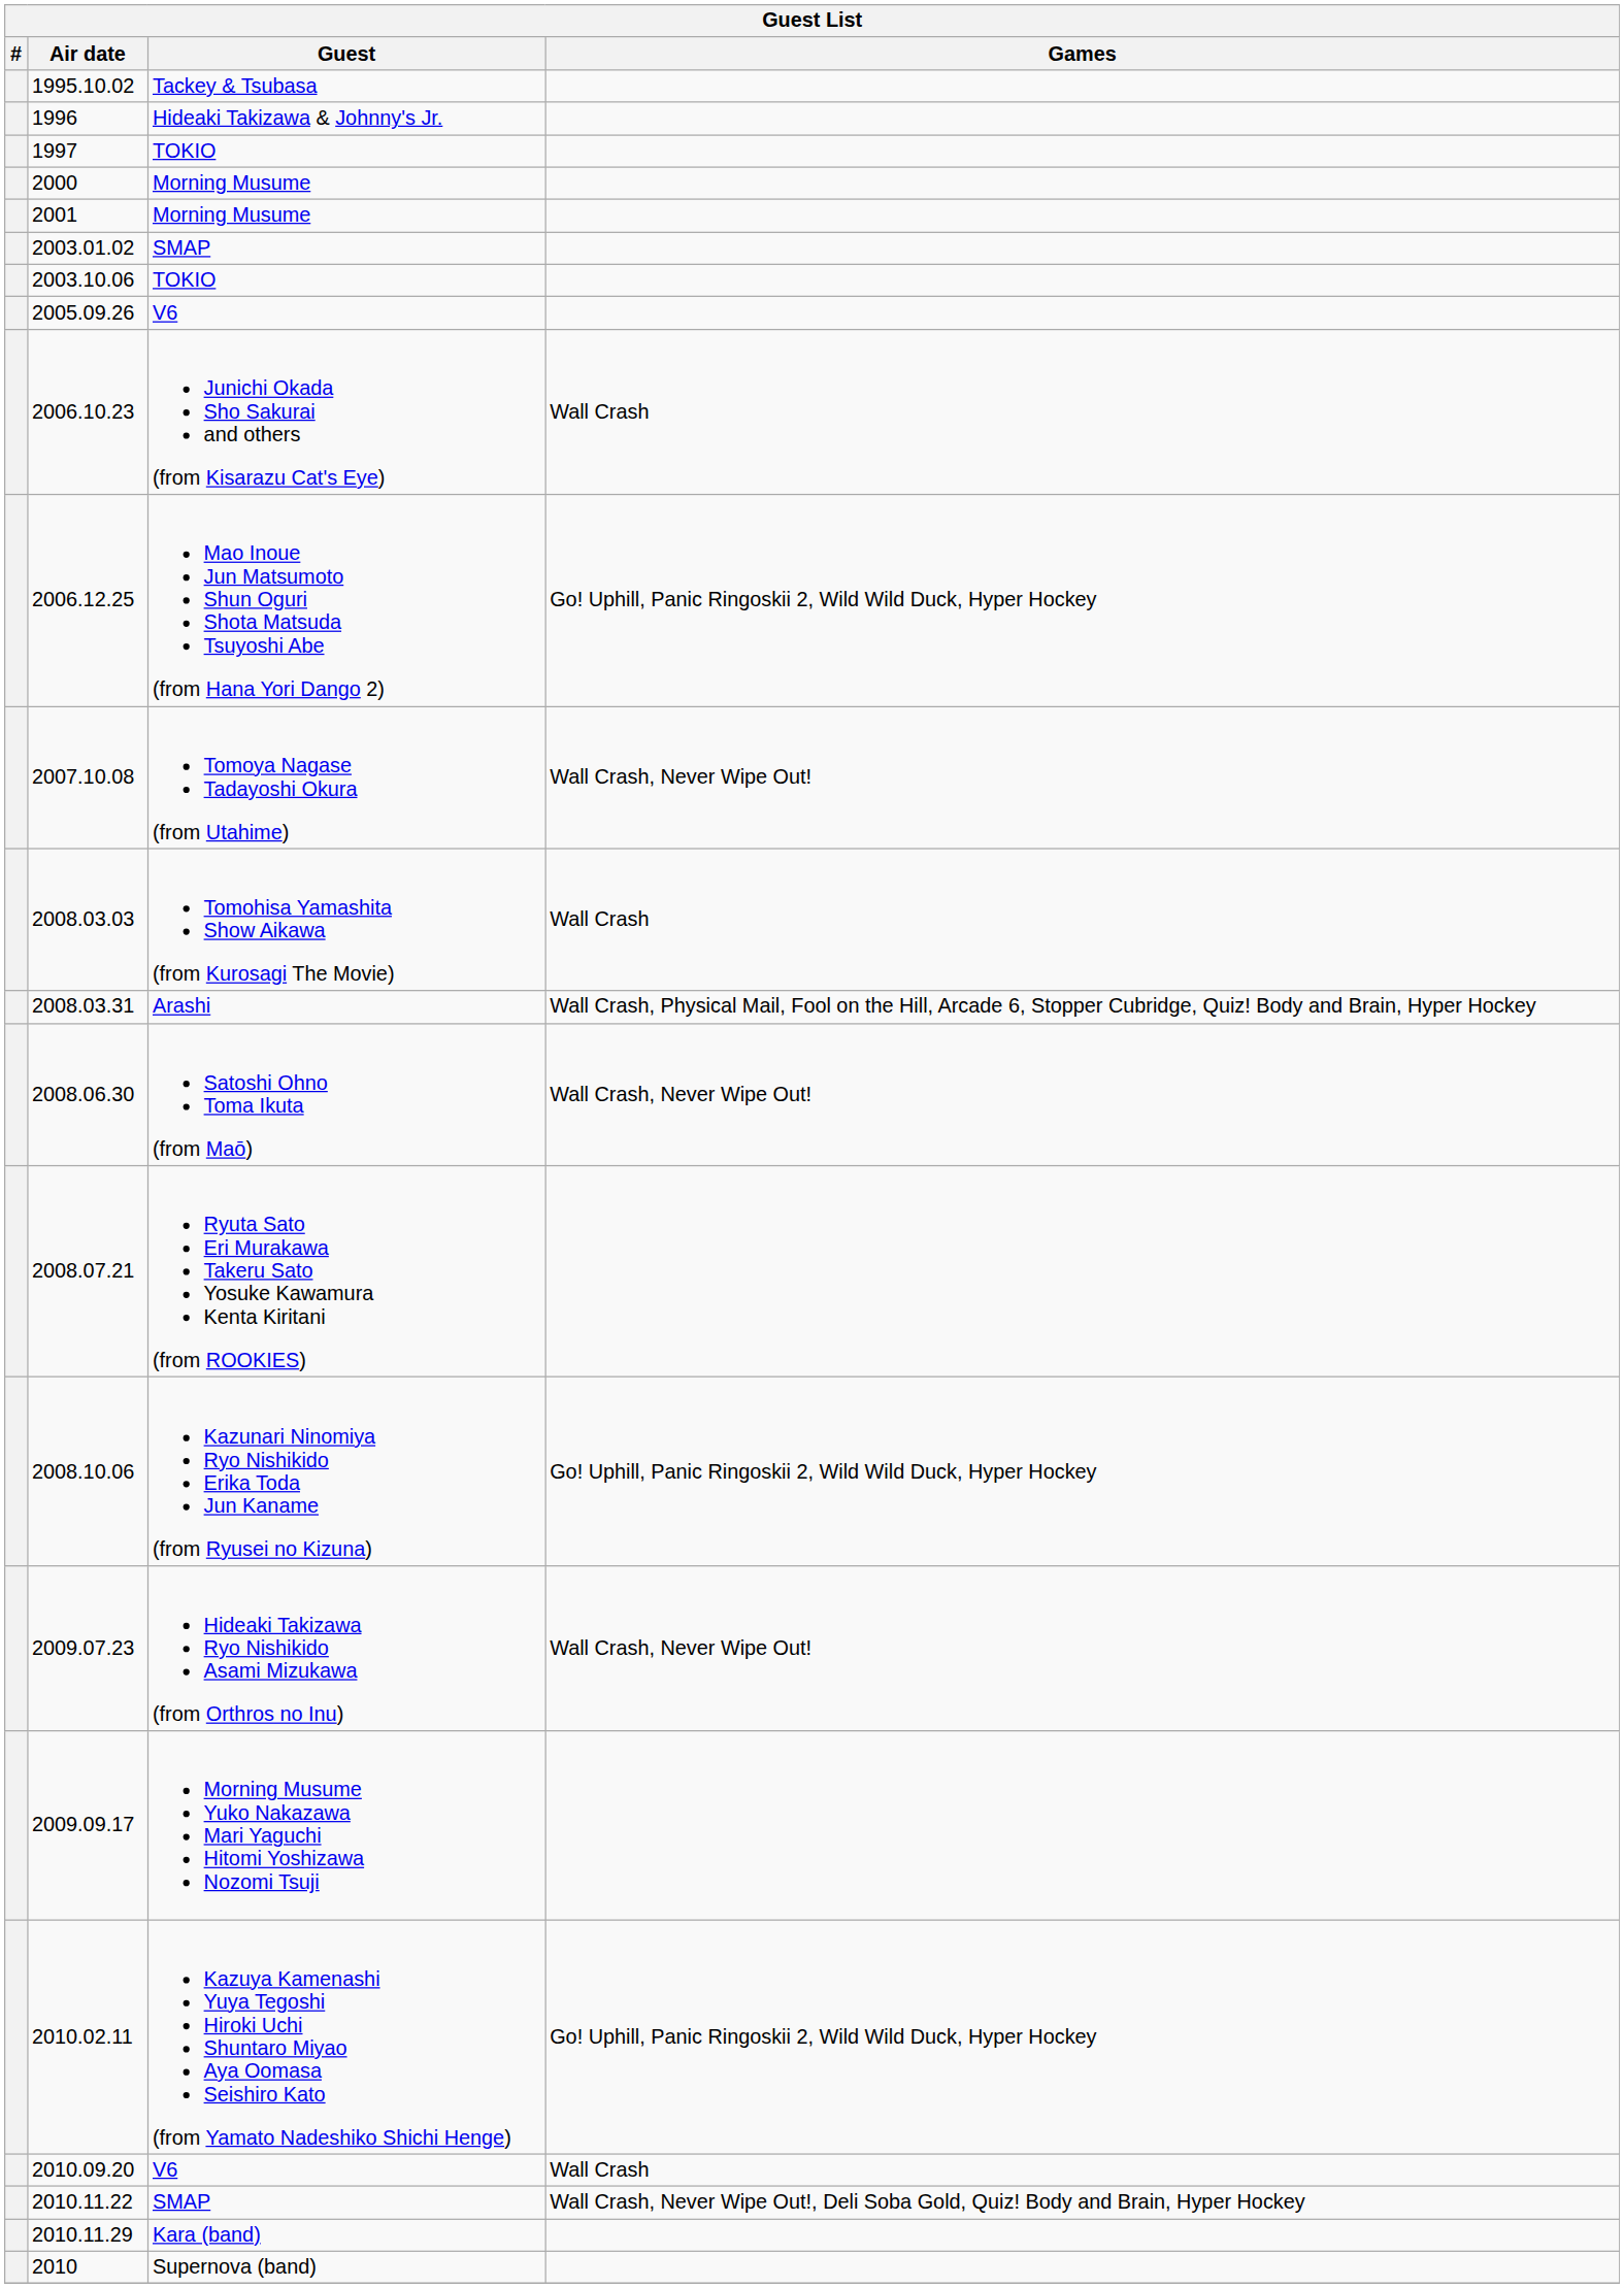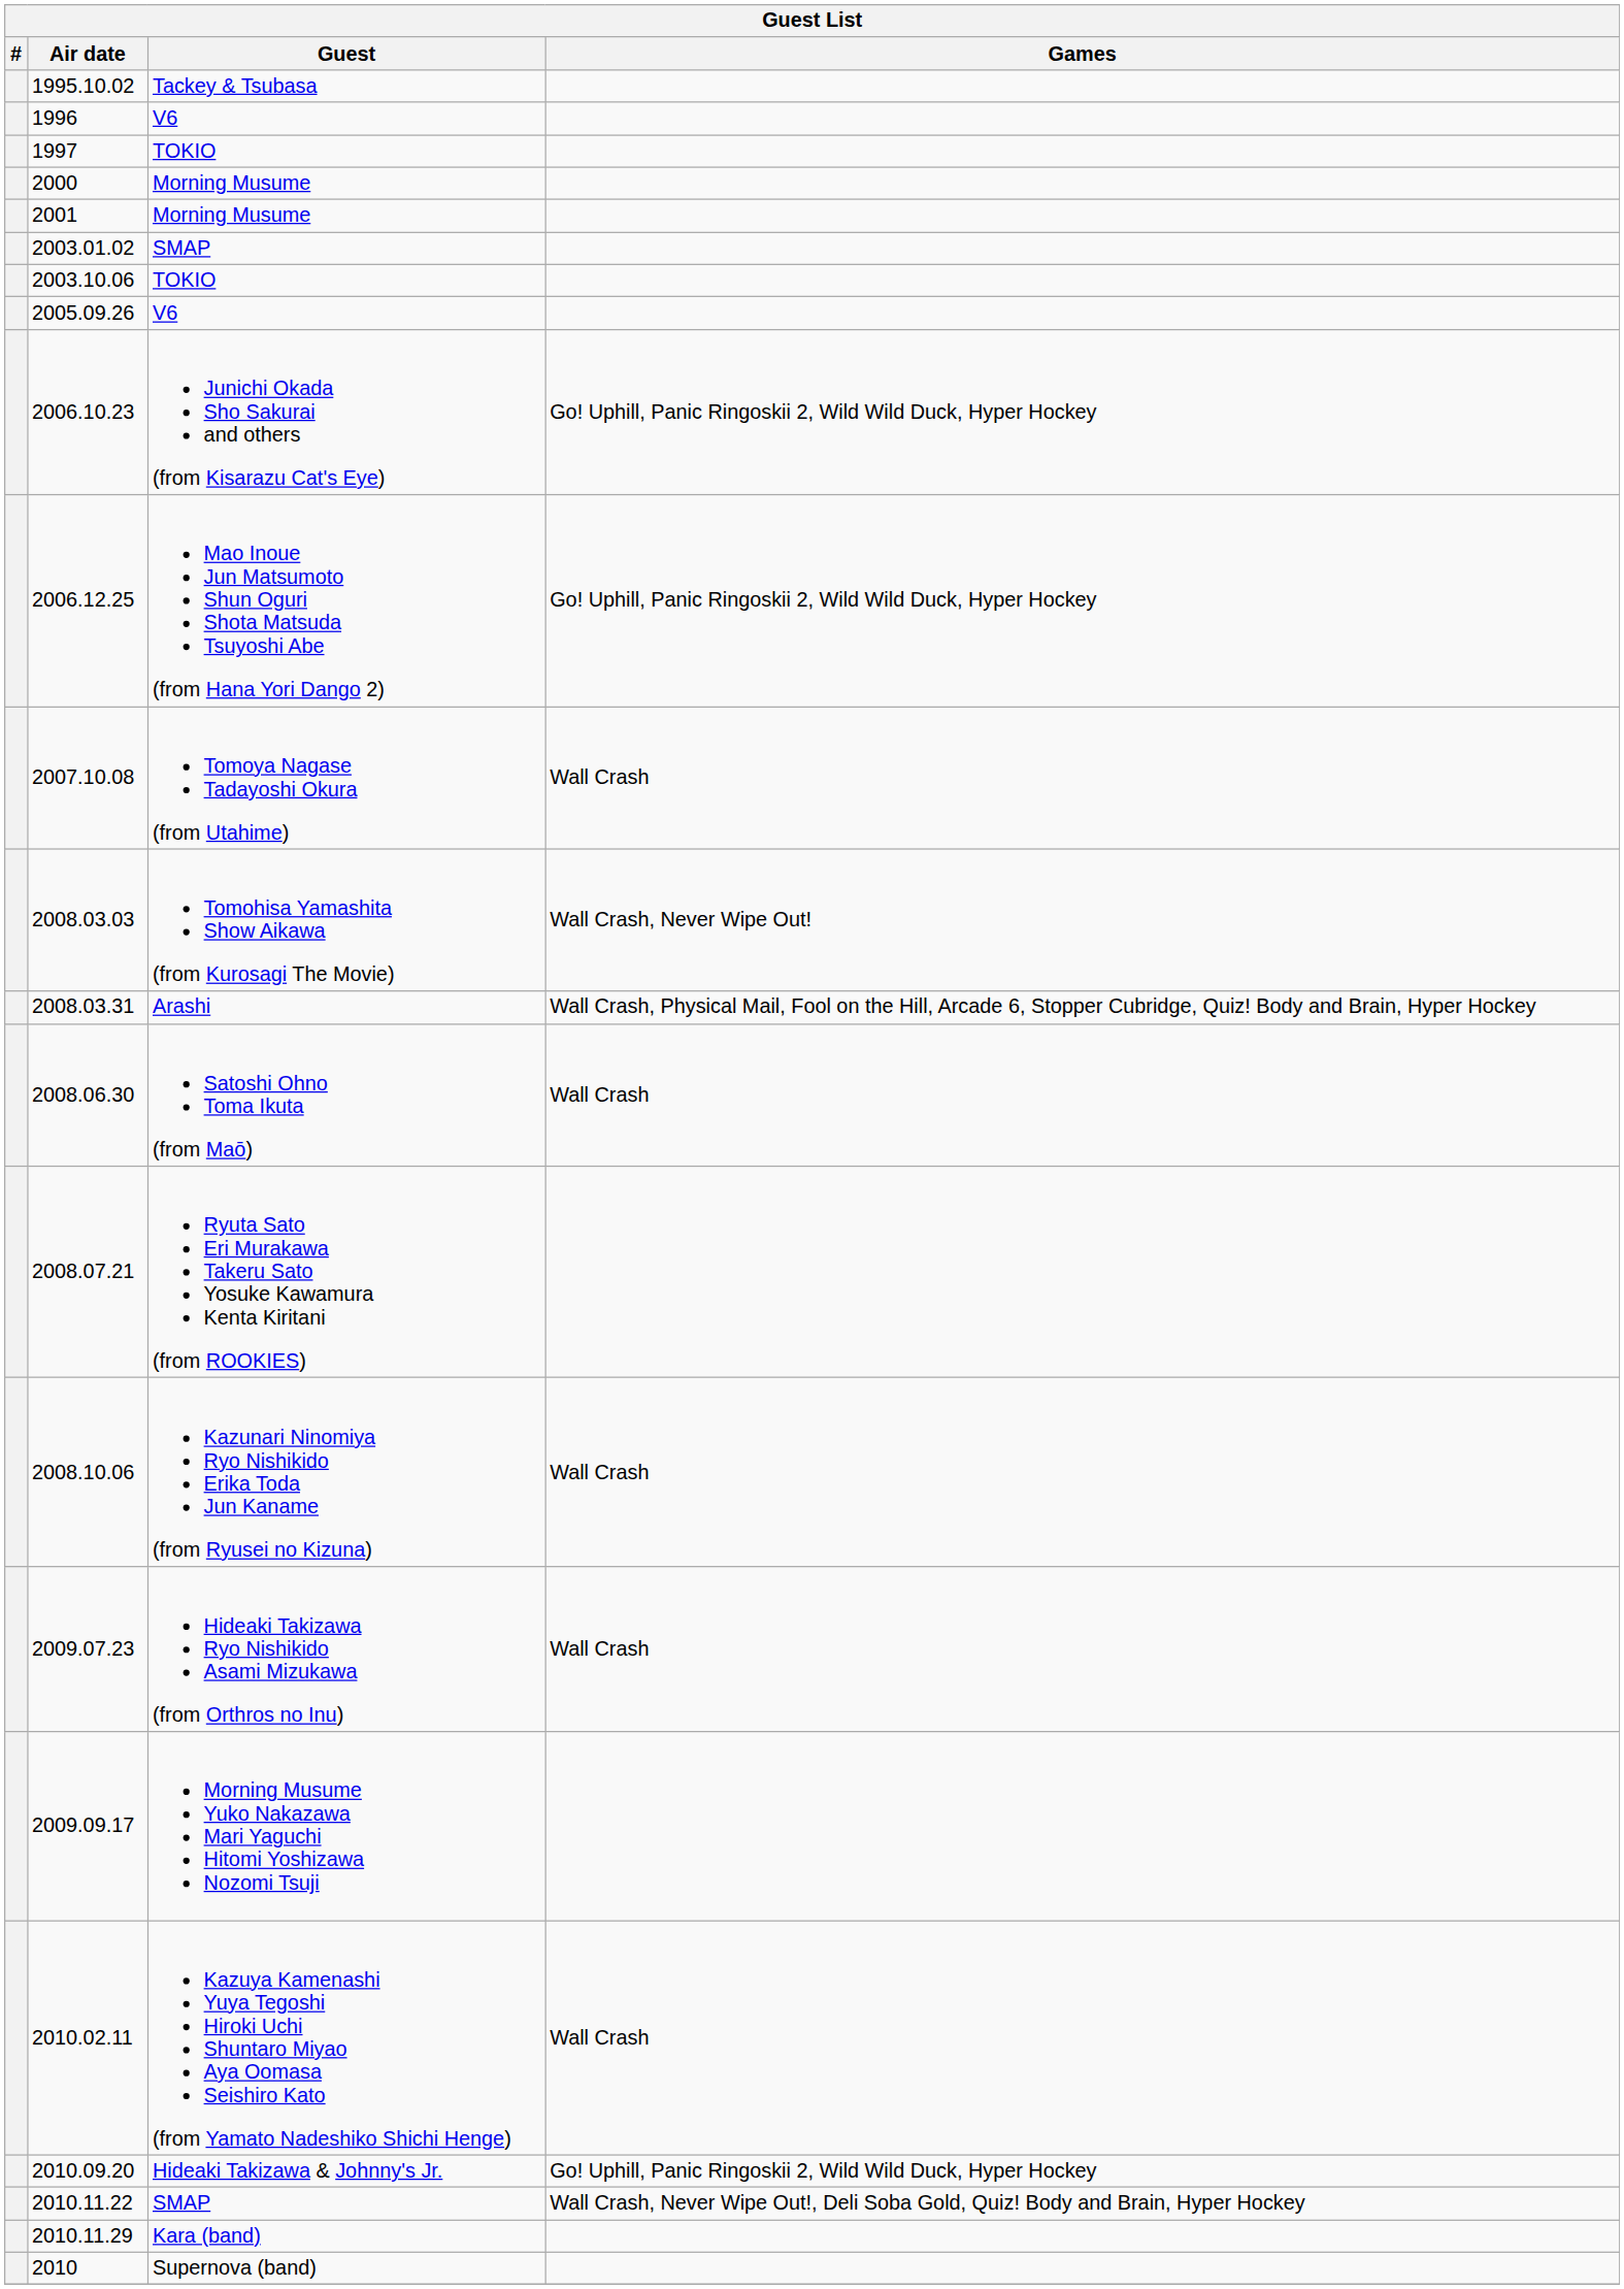1996 | Guest: Hideaki Takizawa & Johnny's Jr. -> V6
2006.10.23 | Games: Wall Crash -> Go! Uphill, Panic Ringoskii 2, Wild Wild Duck, Hyper Hockey
2007.10.08 | Games: Wall Crash, Never Wipe Out! -> Wall Crash
2008.03.03 | Games: Wall Crash -> Wall Crash, Never Wipe Out!
2008.06.30 | Games: Wall Crash, Never Wipe Out! -> Wall Crash
2008.10.06 | Games: Go! Uphill, Panic Ringoskii 2, Wild Wild Duck, Hyper Hockey -> Wall Crash
2009.07.23 | Games: Wall Crash, Never Wipe Out! -> Wall Crash
2010.02.11 | Games: Go! Uphill, Panic Ringoskii 2, Wild Wild Duck, Hyper Hockey -> Wall Crash
2010.09.20 | Guest: V6 -> Hideaki Takizawa & Johnny's Jr.
2010.09.20 | Games: Wall Crash -> Go! Uphill, Panic Ringoskii 2, Wild Wild Duck, Hyper Hockey
